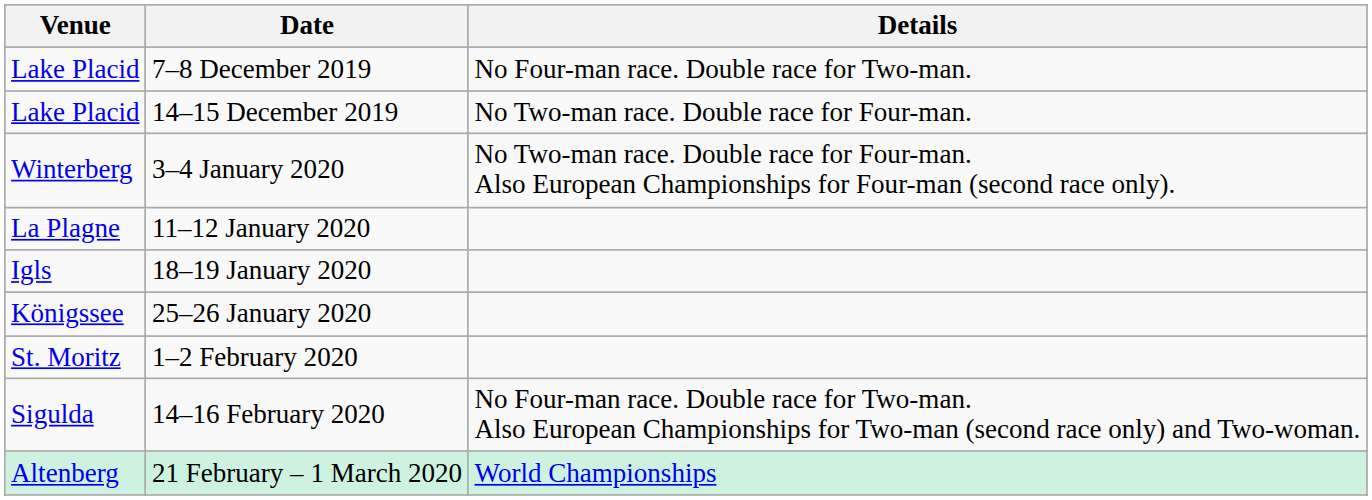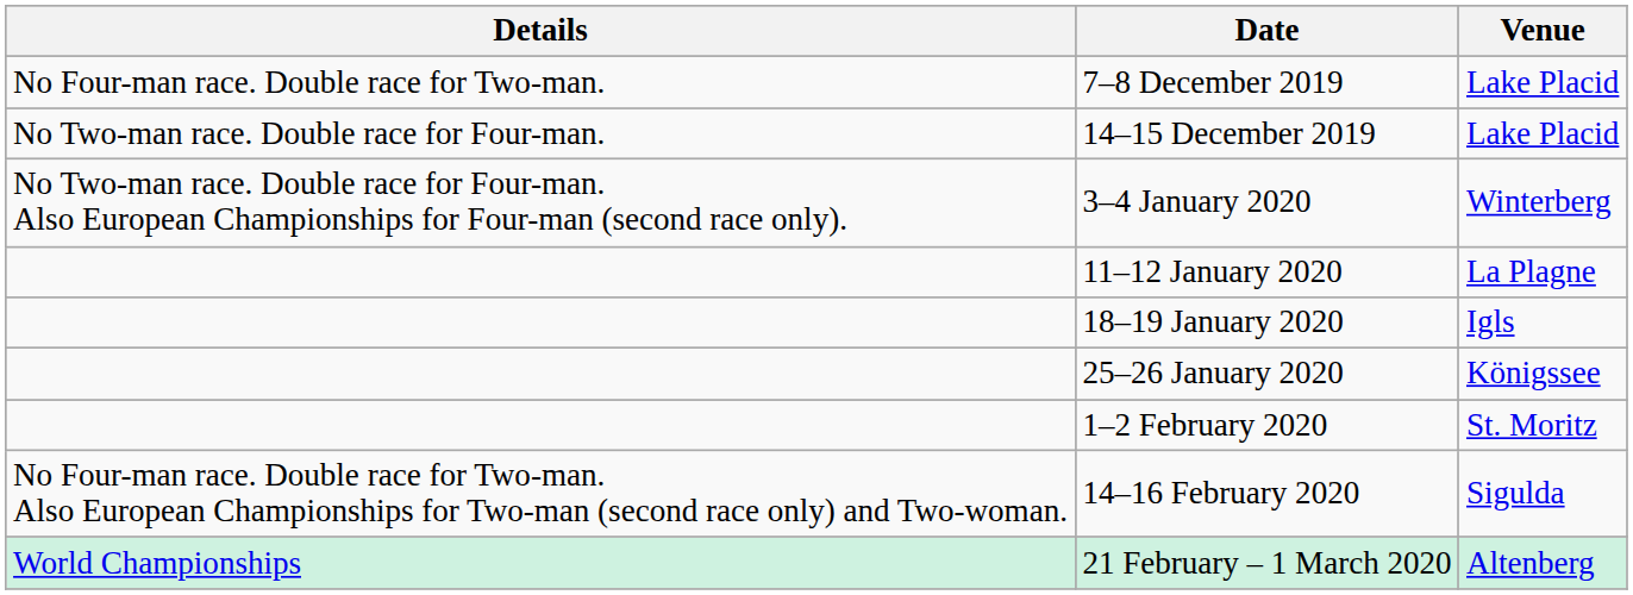columns swapped: Venue <-> Details
